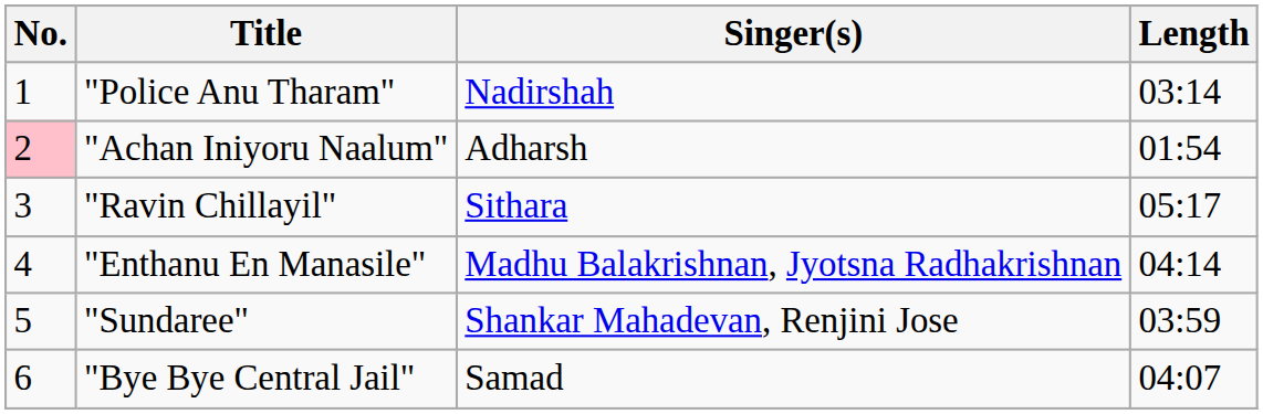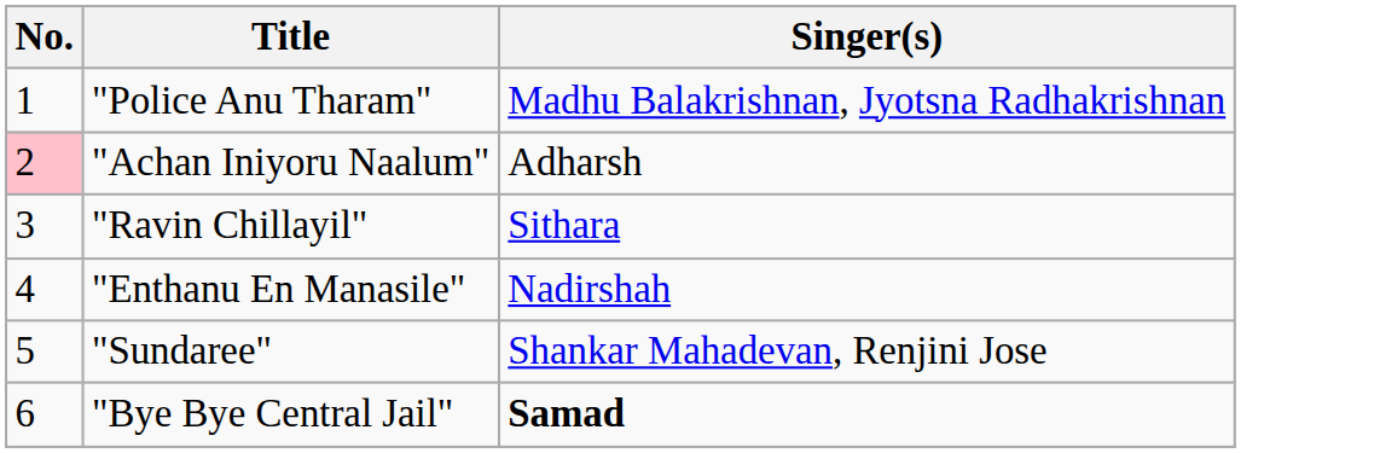- column: Length | 03:14 | 01:54 | 05:17 | 04:14 | 03:59 | 04:07
"Police Anu Tharam" | Singer(s): Nadirshah -> Madhu Balakrishnan, Jyotsna Radhakrishnan
"Enthanu En Manasile" | Singer(s): Madhu Balakrishnan, Jyotsna Radhakrishnan -> Nadirshah
"Bye Bye Central Jail" | Singer(s): normal -> bold
